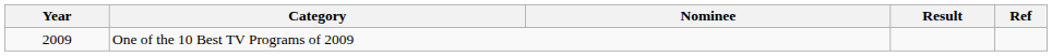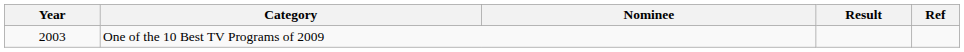One of the 10 Best TV Programs of 2009 | Year: 2009 -> 2003
